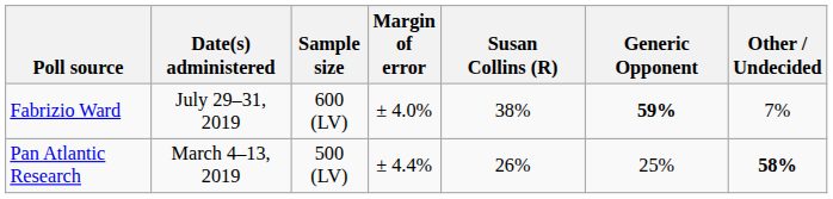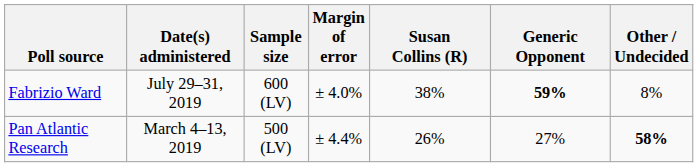Fabrizio Ward | Other / Undecided: 7% -> 8%
Pan Atlantic Research | Generic Opponent: 25% -> 27%
